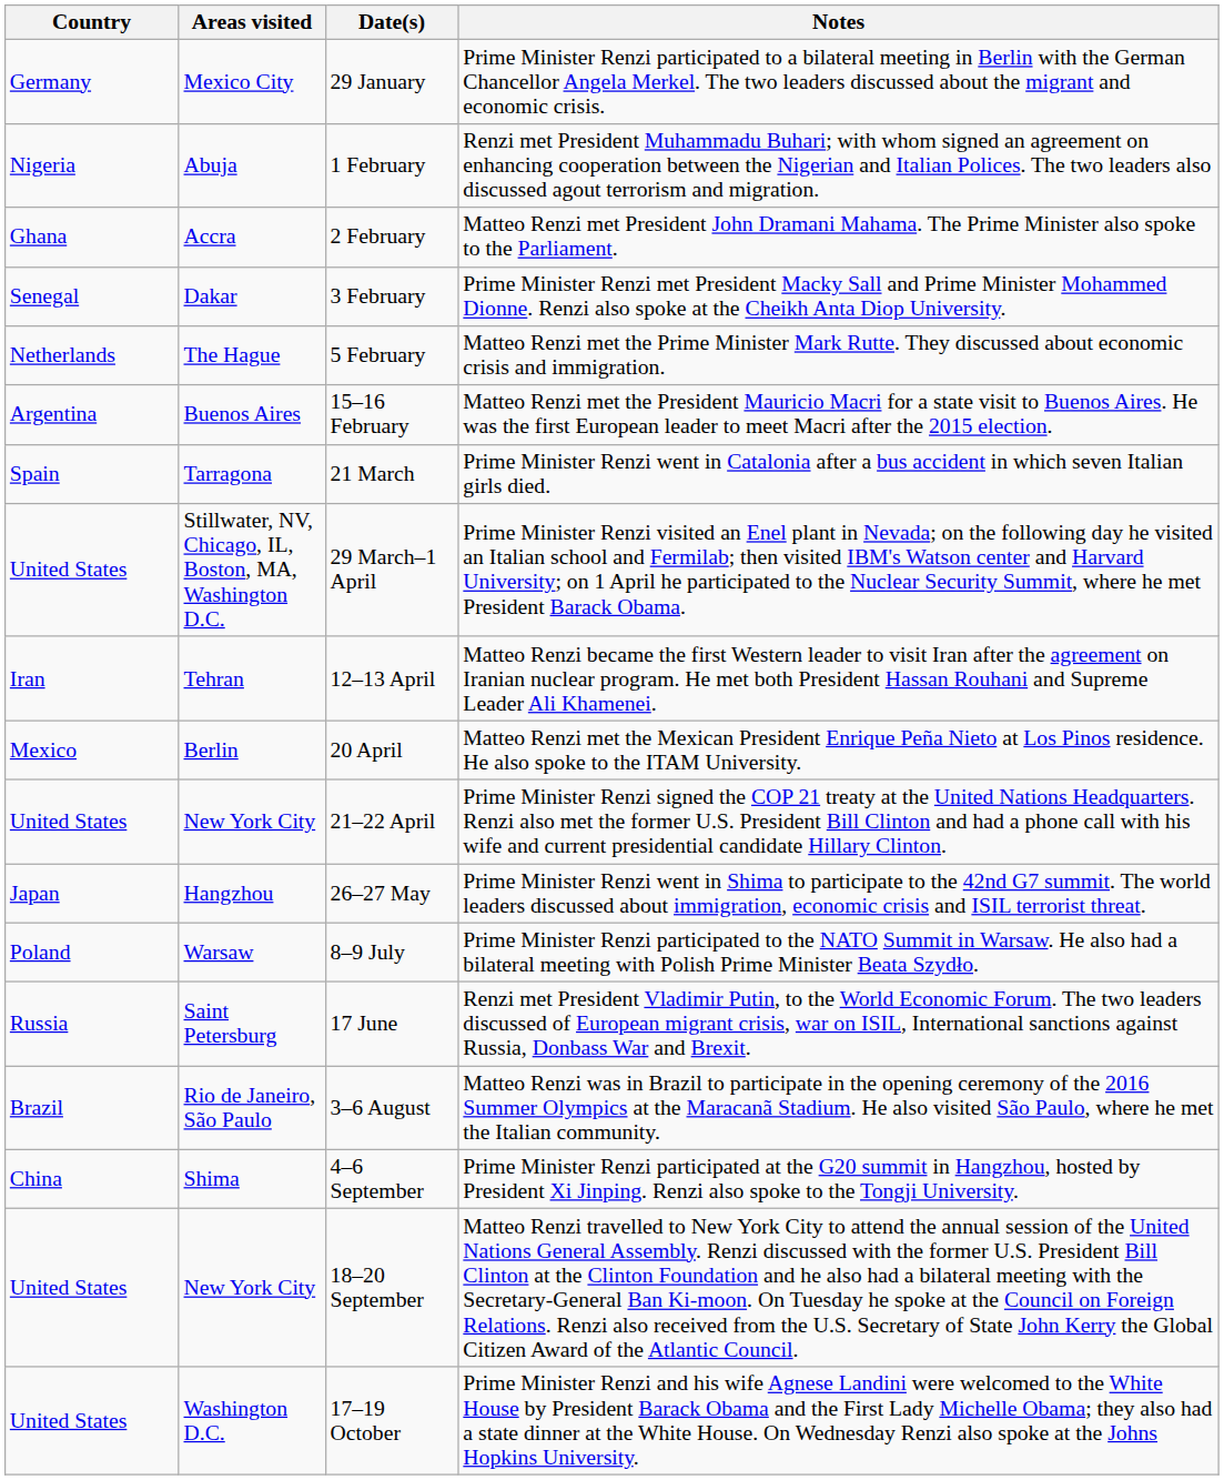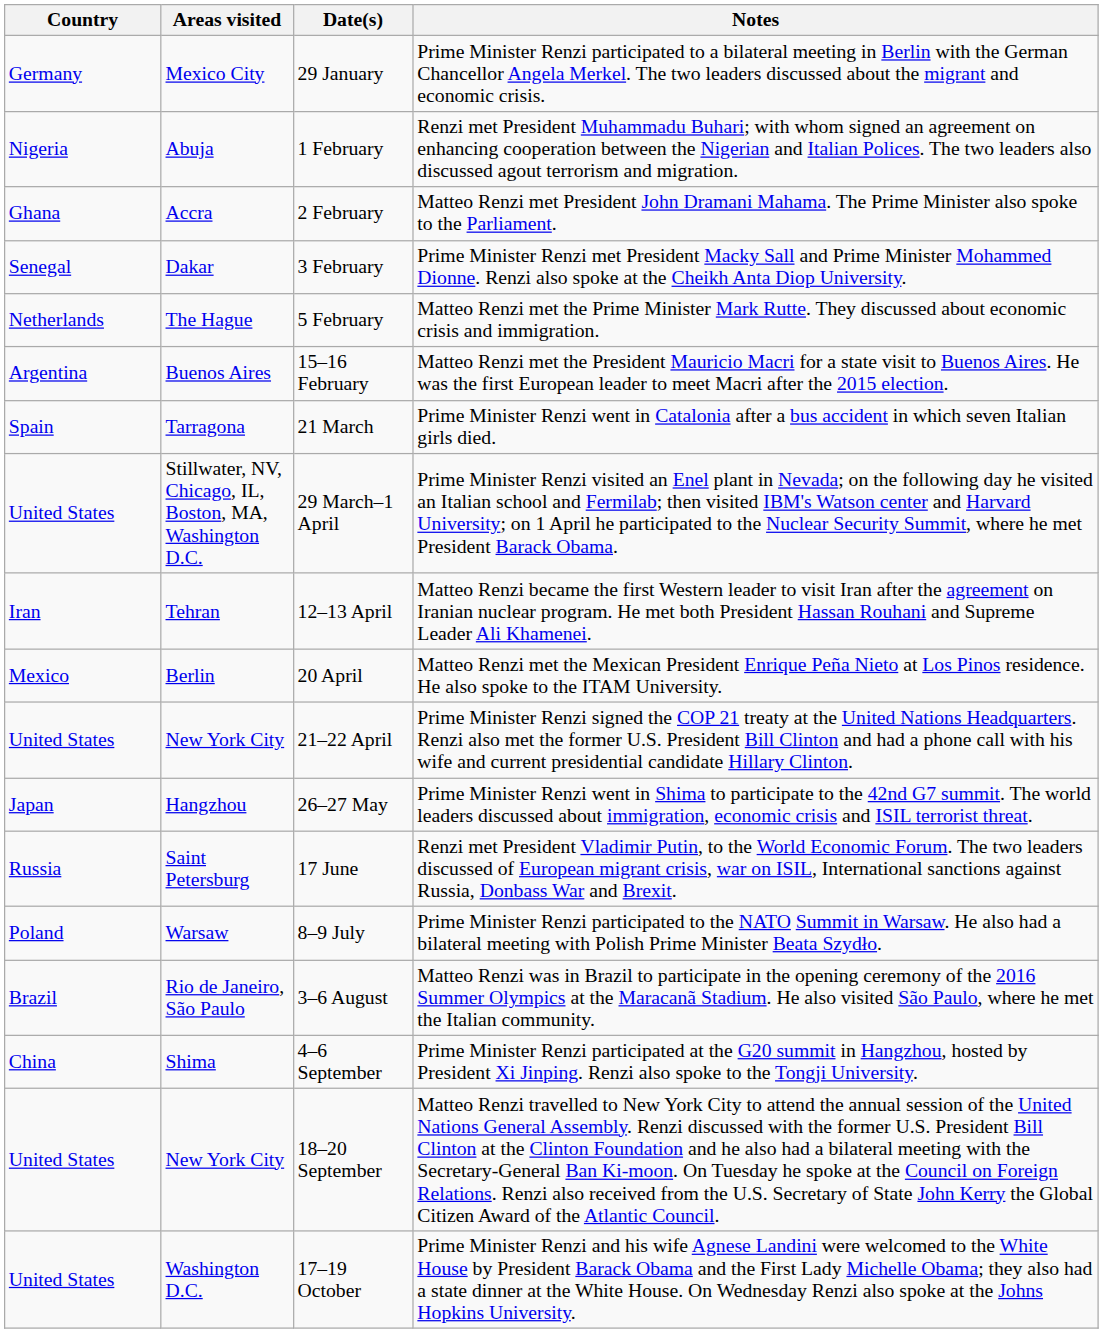rows swapped: 17 June <-> 8–9 July
